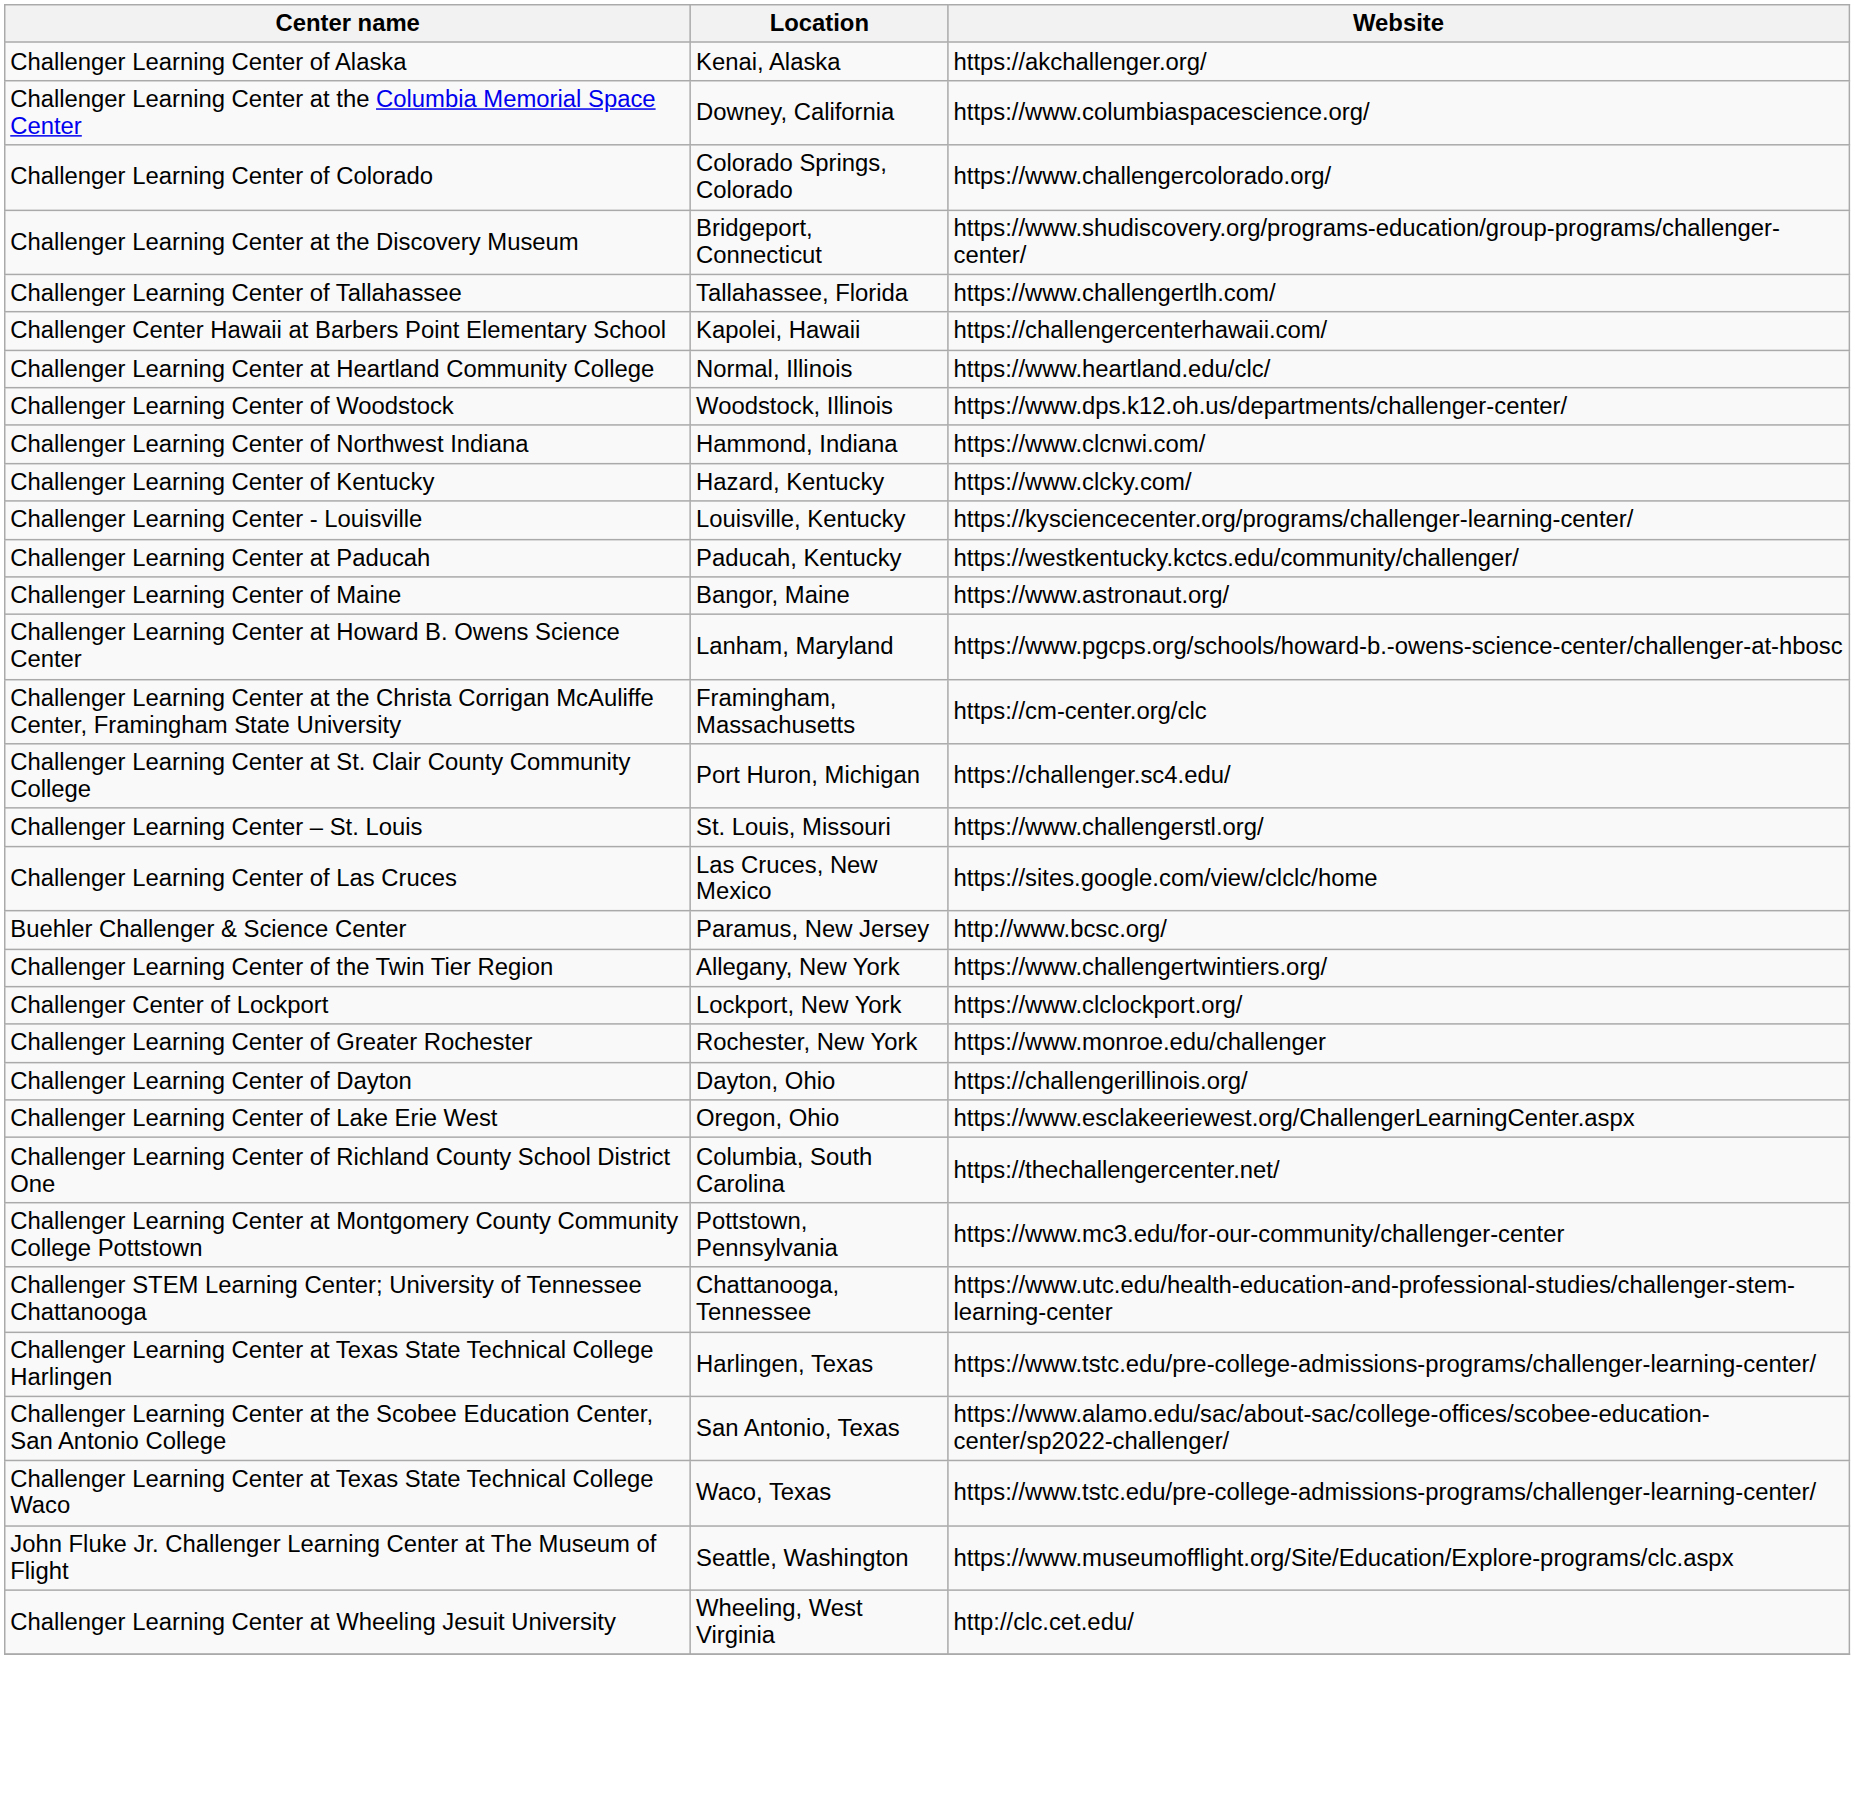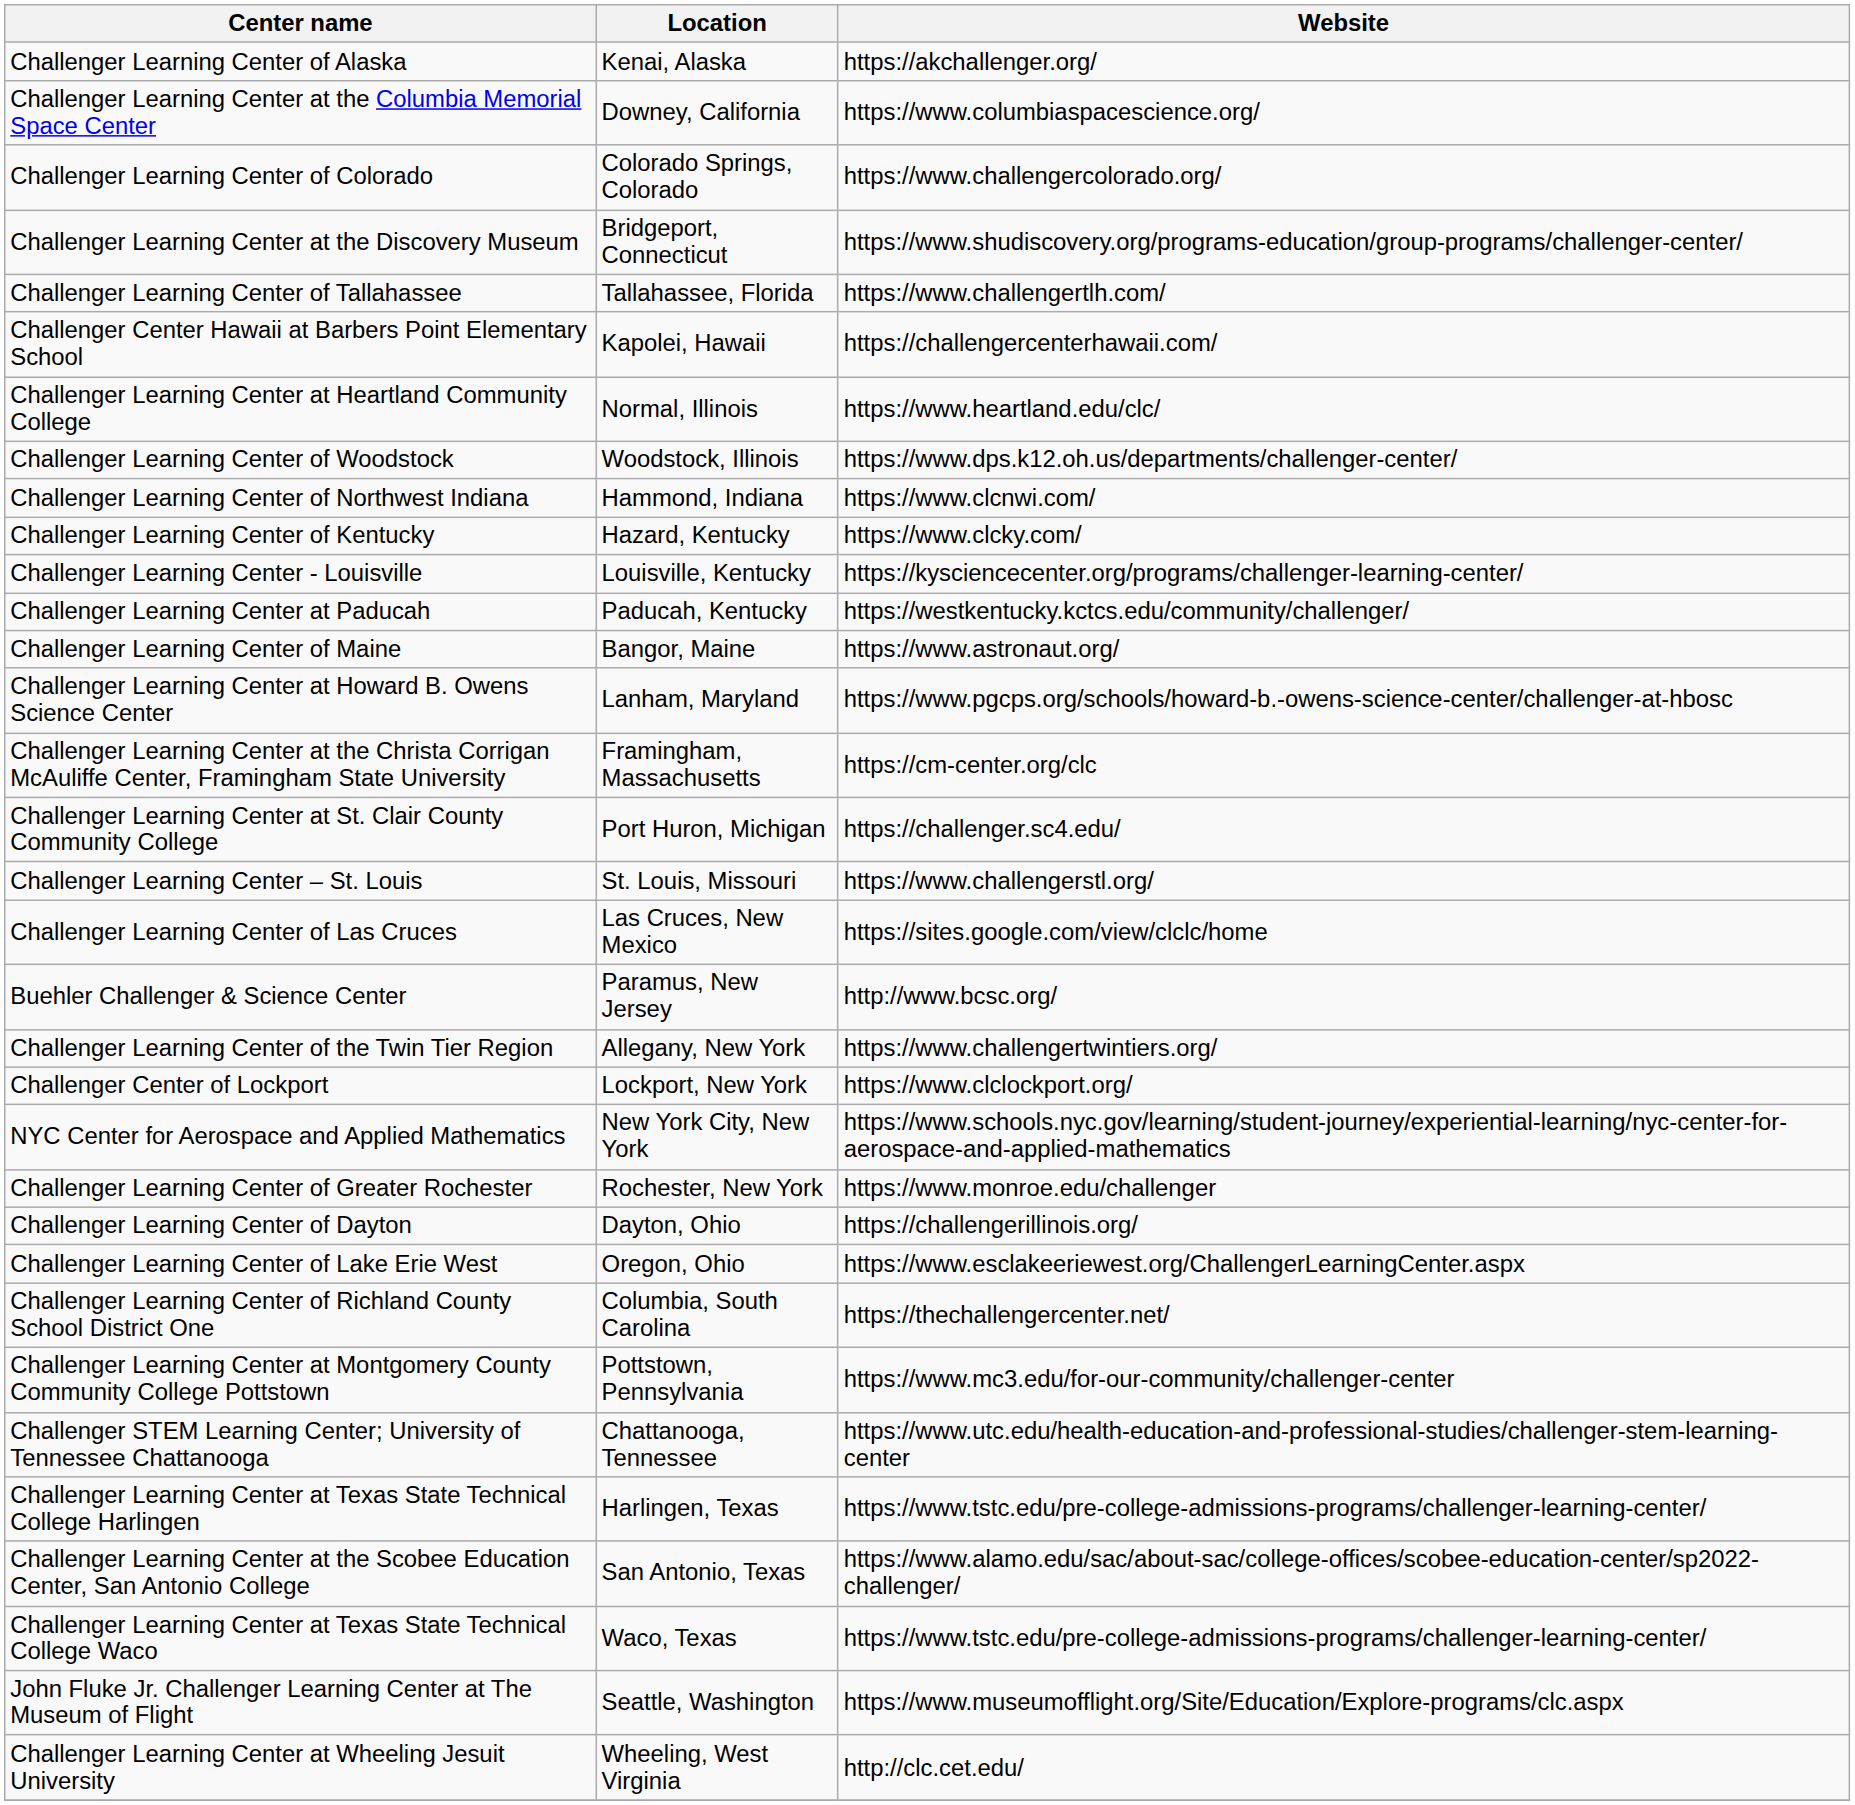+ row: NYC Center for Aerospace and Applied Mathematics | New York City, New York | https://www.schools.nyc.gov/learning/student-journey/experiential-learning/nyc-center-for-aerospace-and-applied-mathematics
